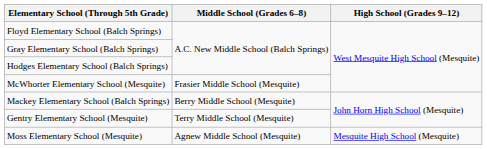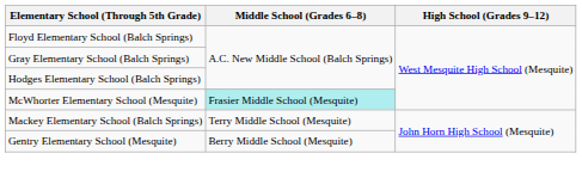McWhorter Elementary School (Mesquite) | Middle School (Grades 6–8): no background -> paleturquoise background
Mackey Elementary School (Balch Springs) | Middle School (Grades 6–8): Berry Middle School (Mesquite) -> Terry Middle School (Mesquite)
Gentry Elementary School (Mesquite) | Middle School (Grades 6–8): Terry Middle School (Mesquite) -> Berry Middle School (Mesquite)
- row: Moss Elementary School (Mesquite) | Agnew Middle School (Mesquite) | Mesquite High School (Mesquite)
